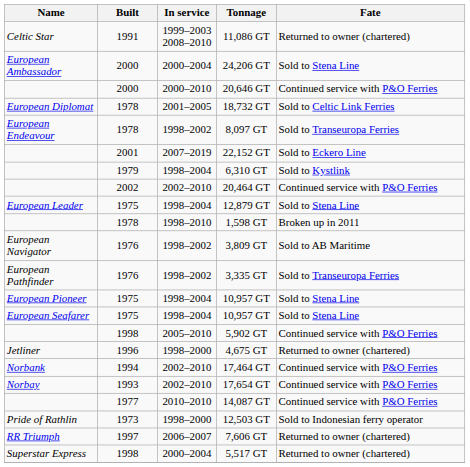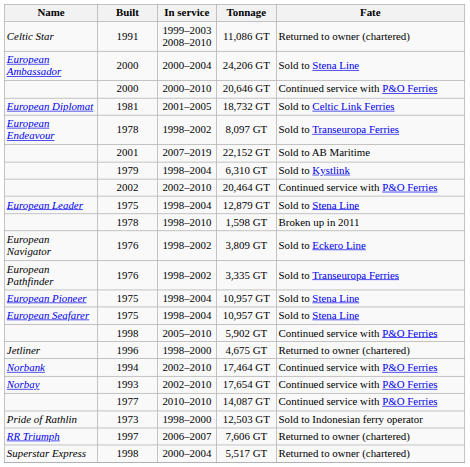18,732 GT | Built: 1978 -> 1981
22,152 GT | Fate: Sold to Eckero Line -> Sold to AB Maritime
3,809 GT | Fate: Sold to AB Maritime -> Sold to Eckero Line
